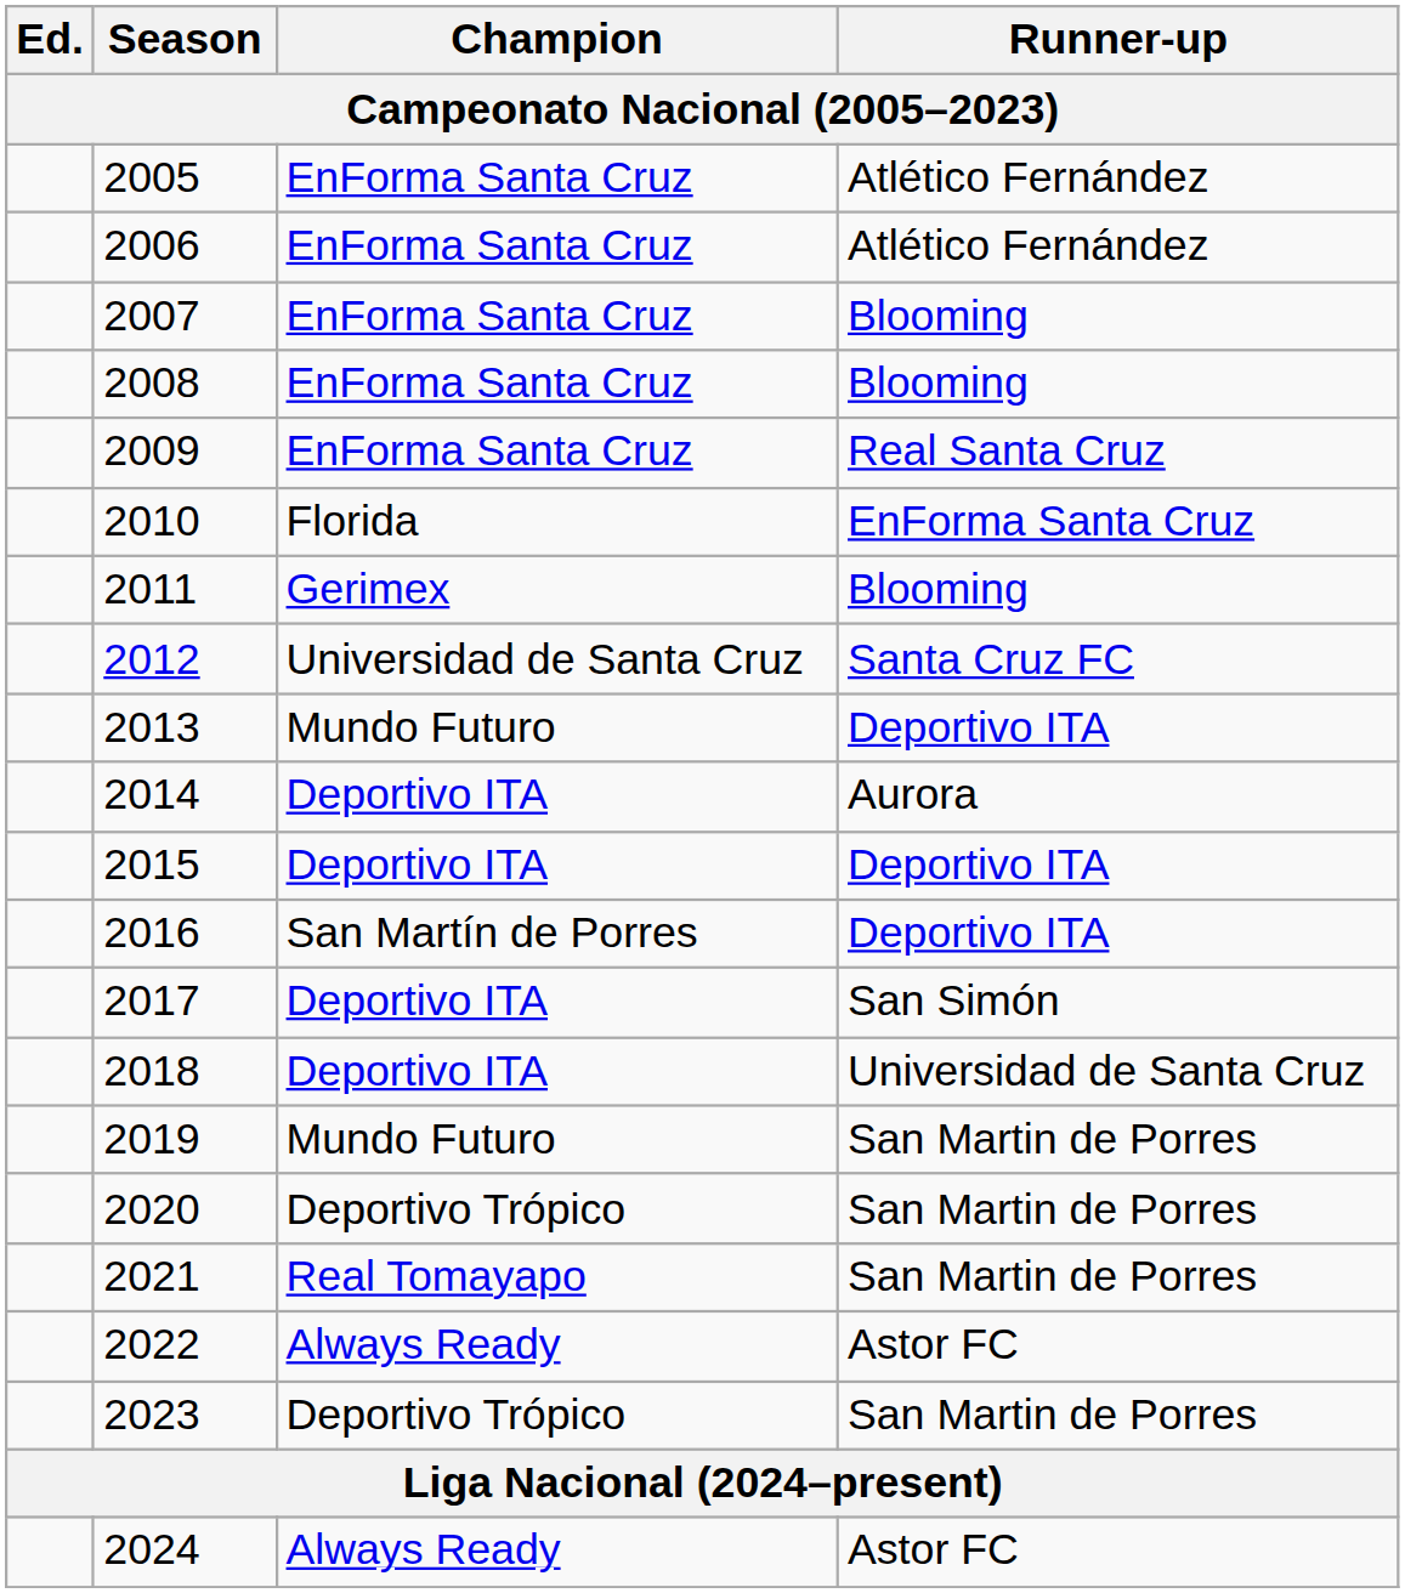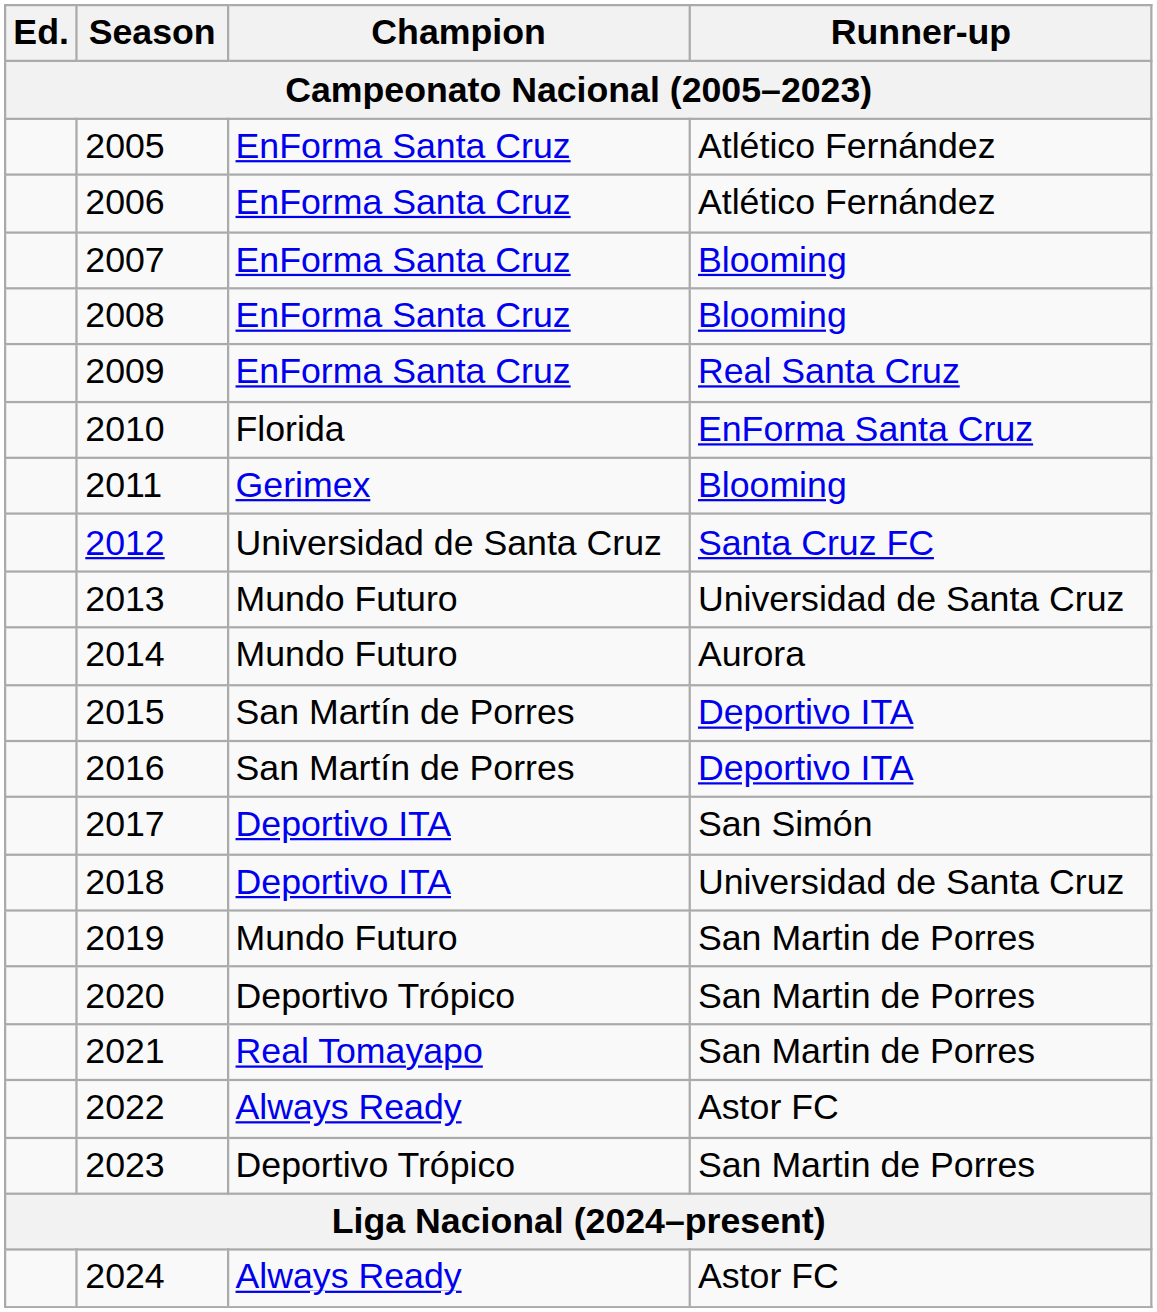2013 | Runner-up: Deportivo ITA -> Universidad de Santa Cruz
2014 | Champion: Deportivo ITA -> Mundo Futuro
2015 | Champion: Deportivo ITA -> San Martín de Porres
